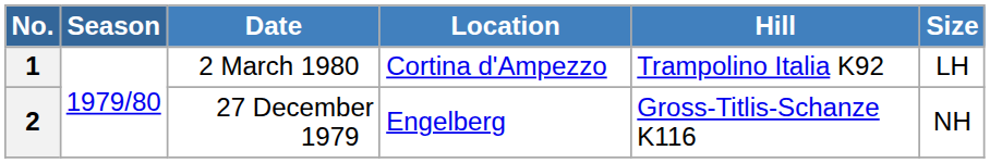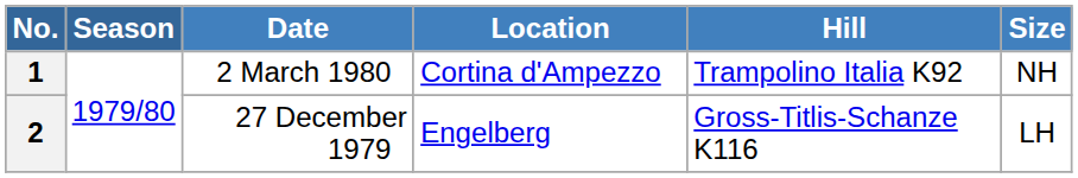1 | Size: LH -> NH
2 | Size: NH -> LH
